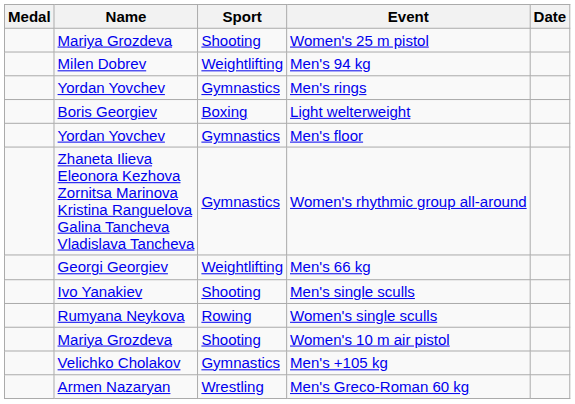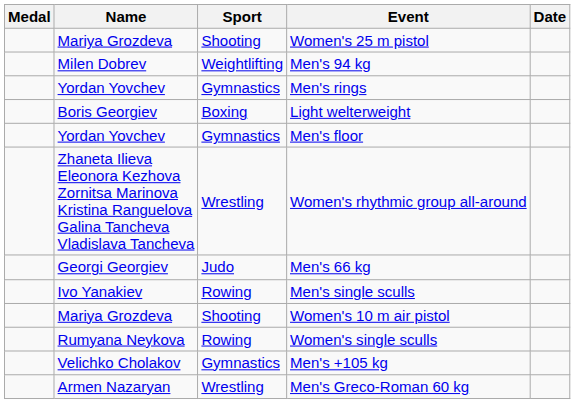Women's rhythmic group all-around | Sport: Gymnastics -> Wrestling
Men's 66 kg | Sport: Weightlifting -> Judo
Men's single sculls | Sport: Shooting -> Rowing
rows swapped: Women's single sculls <-> Women's 10 m air pistol
